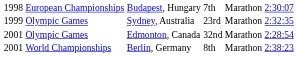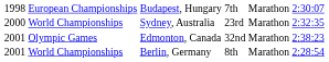Sydney, Australia | column 1: 1999 -> 2000
Sydney, Australia | column 2: Olympic Games -> World Championships
Edmonton, Canada | column 6: 2:28:54 -> 2:38:23
Berlin, Germany | column 6: 2:38:23 -> 2:28:54
